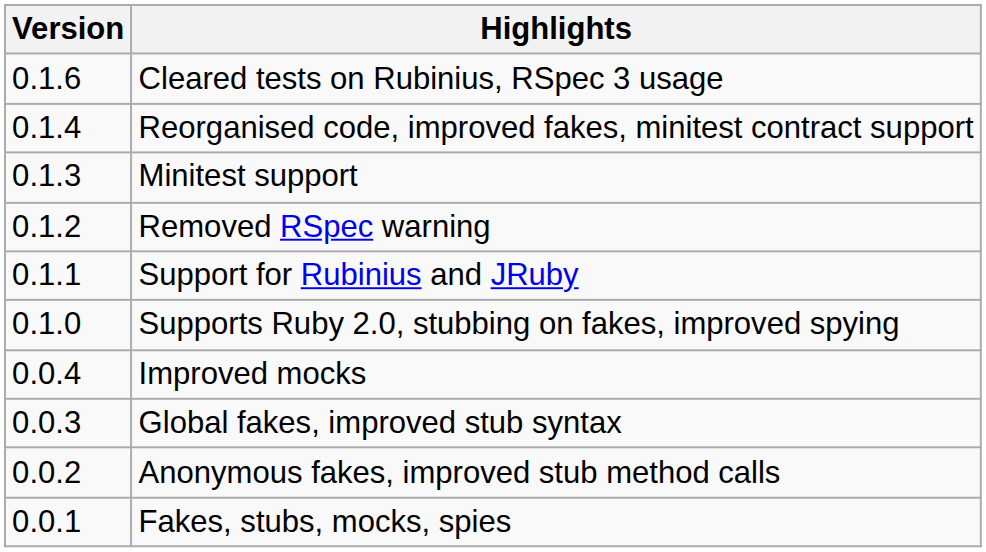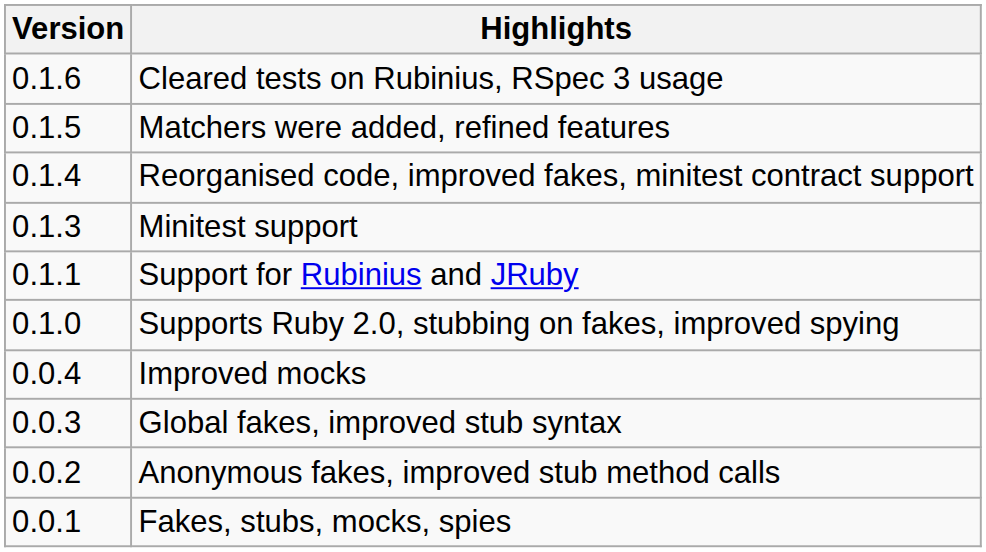+ row: 0.1.5 | Matchers were added, refined features
- row: 0.1.2 | Removed RSpec warning
